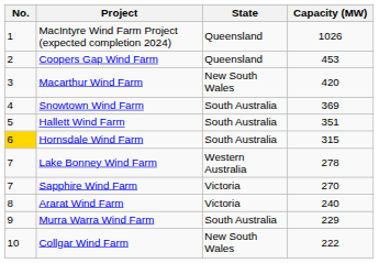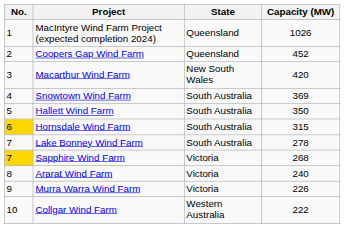Coopers Gap Wind Farm | Capacity (MW): 453 -> 452
Hallett Wind Farm | Capacity (MW): 351 -> 350
Lake Bonney Wind Farm | State: Western Australia -> South Australia
Sapphire Wind Farm | No.: no background -> gold background
Sapphire Wind Farm | Capacity (MW): 270 -> 268
Murra Warra Wind Farm | State: South Australia -> Victoria
Murra Warra Wind Farm | Capacity (MW): 229 -> 226
Collgar Wind Farm | State: New South Wales -> Western Australia
